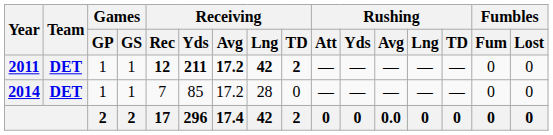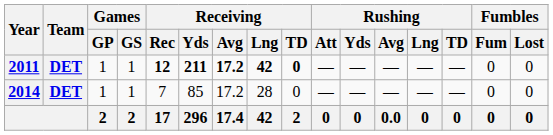2011 | Receiving / TD: 2 -> 0
